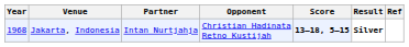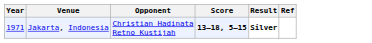- column: Partner | Intan Nurtjahja
Jakarta, Indonesia | Year: 1968 -> 1971
